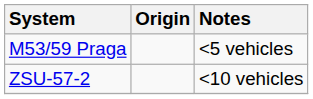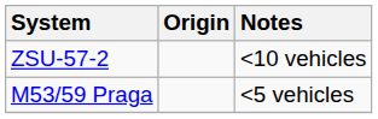rows swapped: ZSU-57-2 <-> M53/59 Praga
